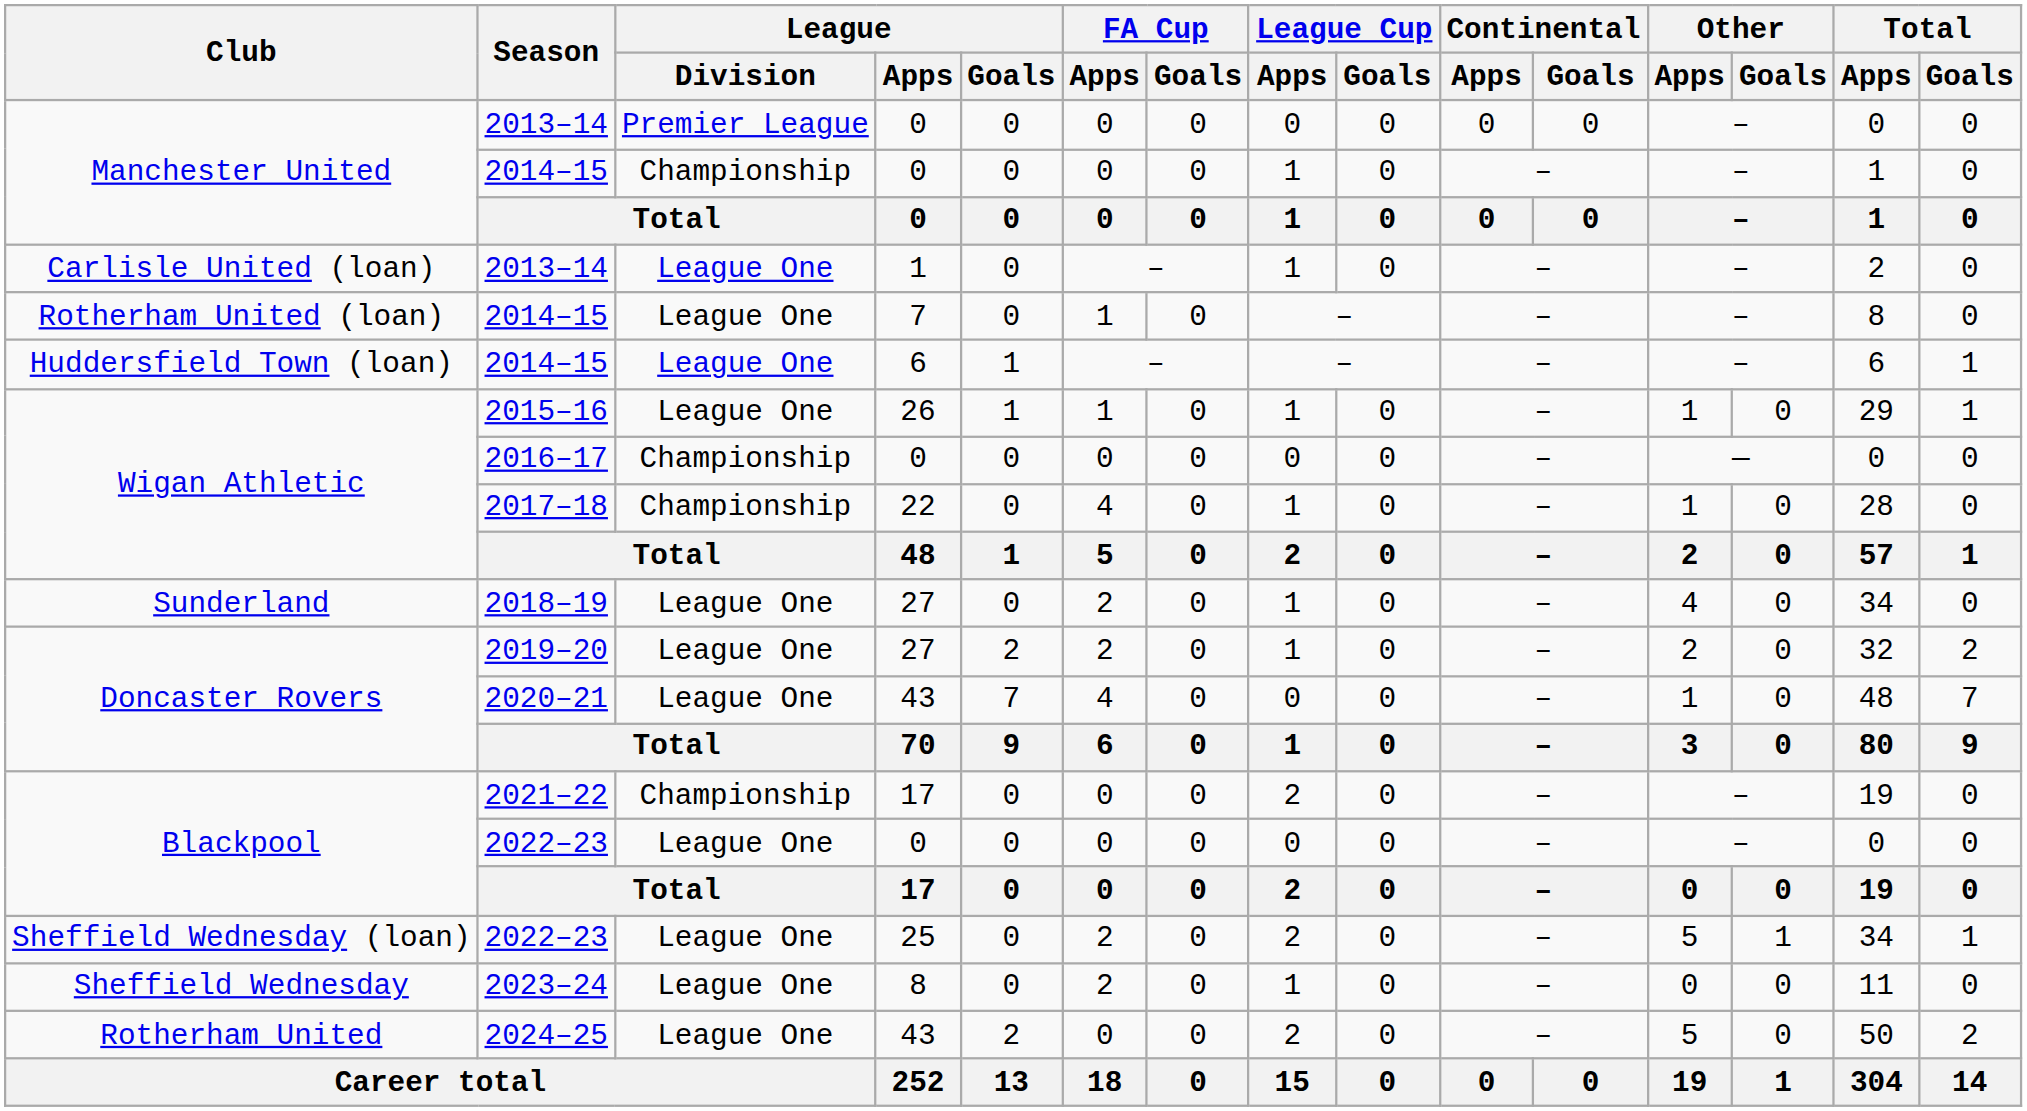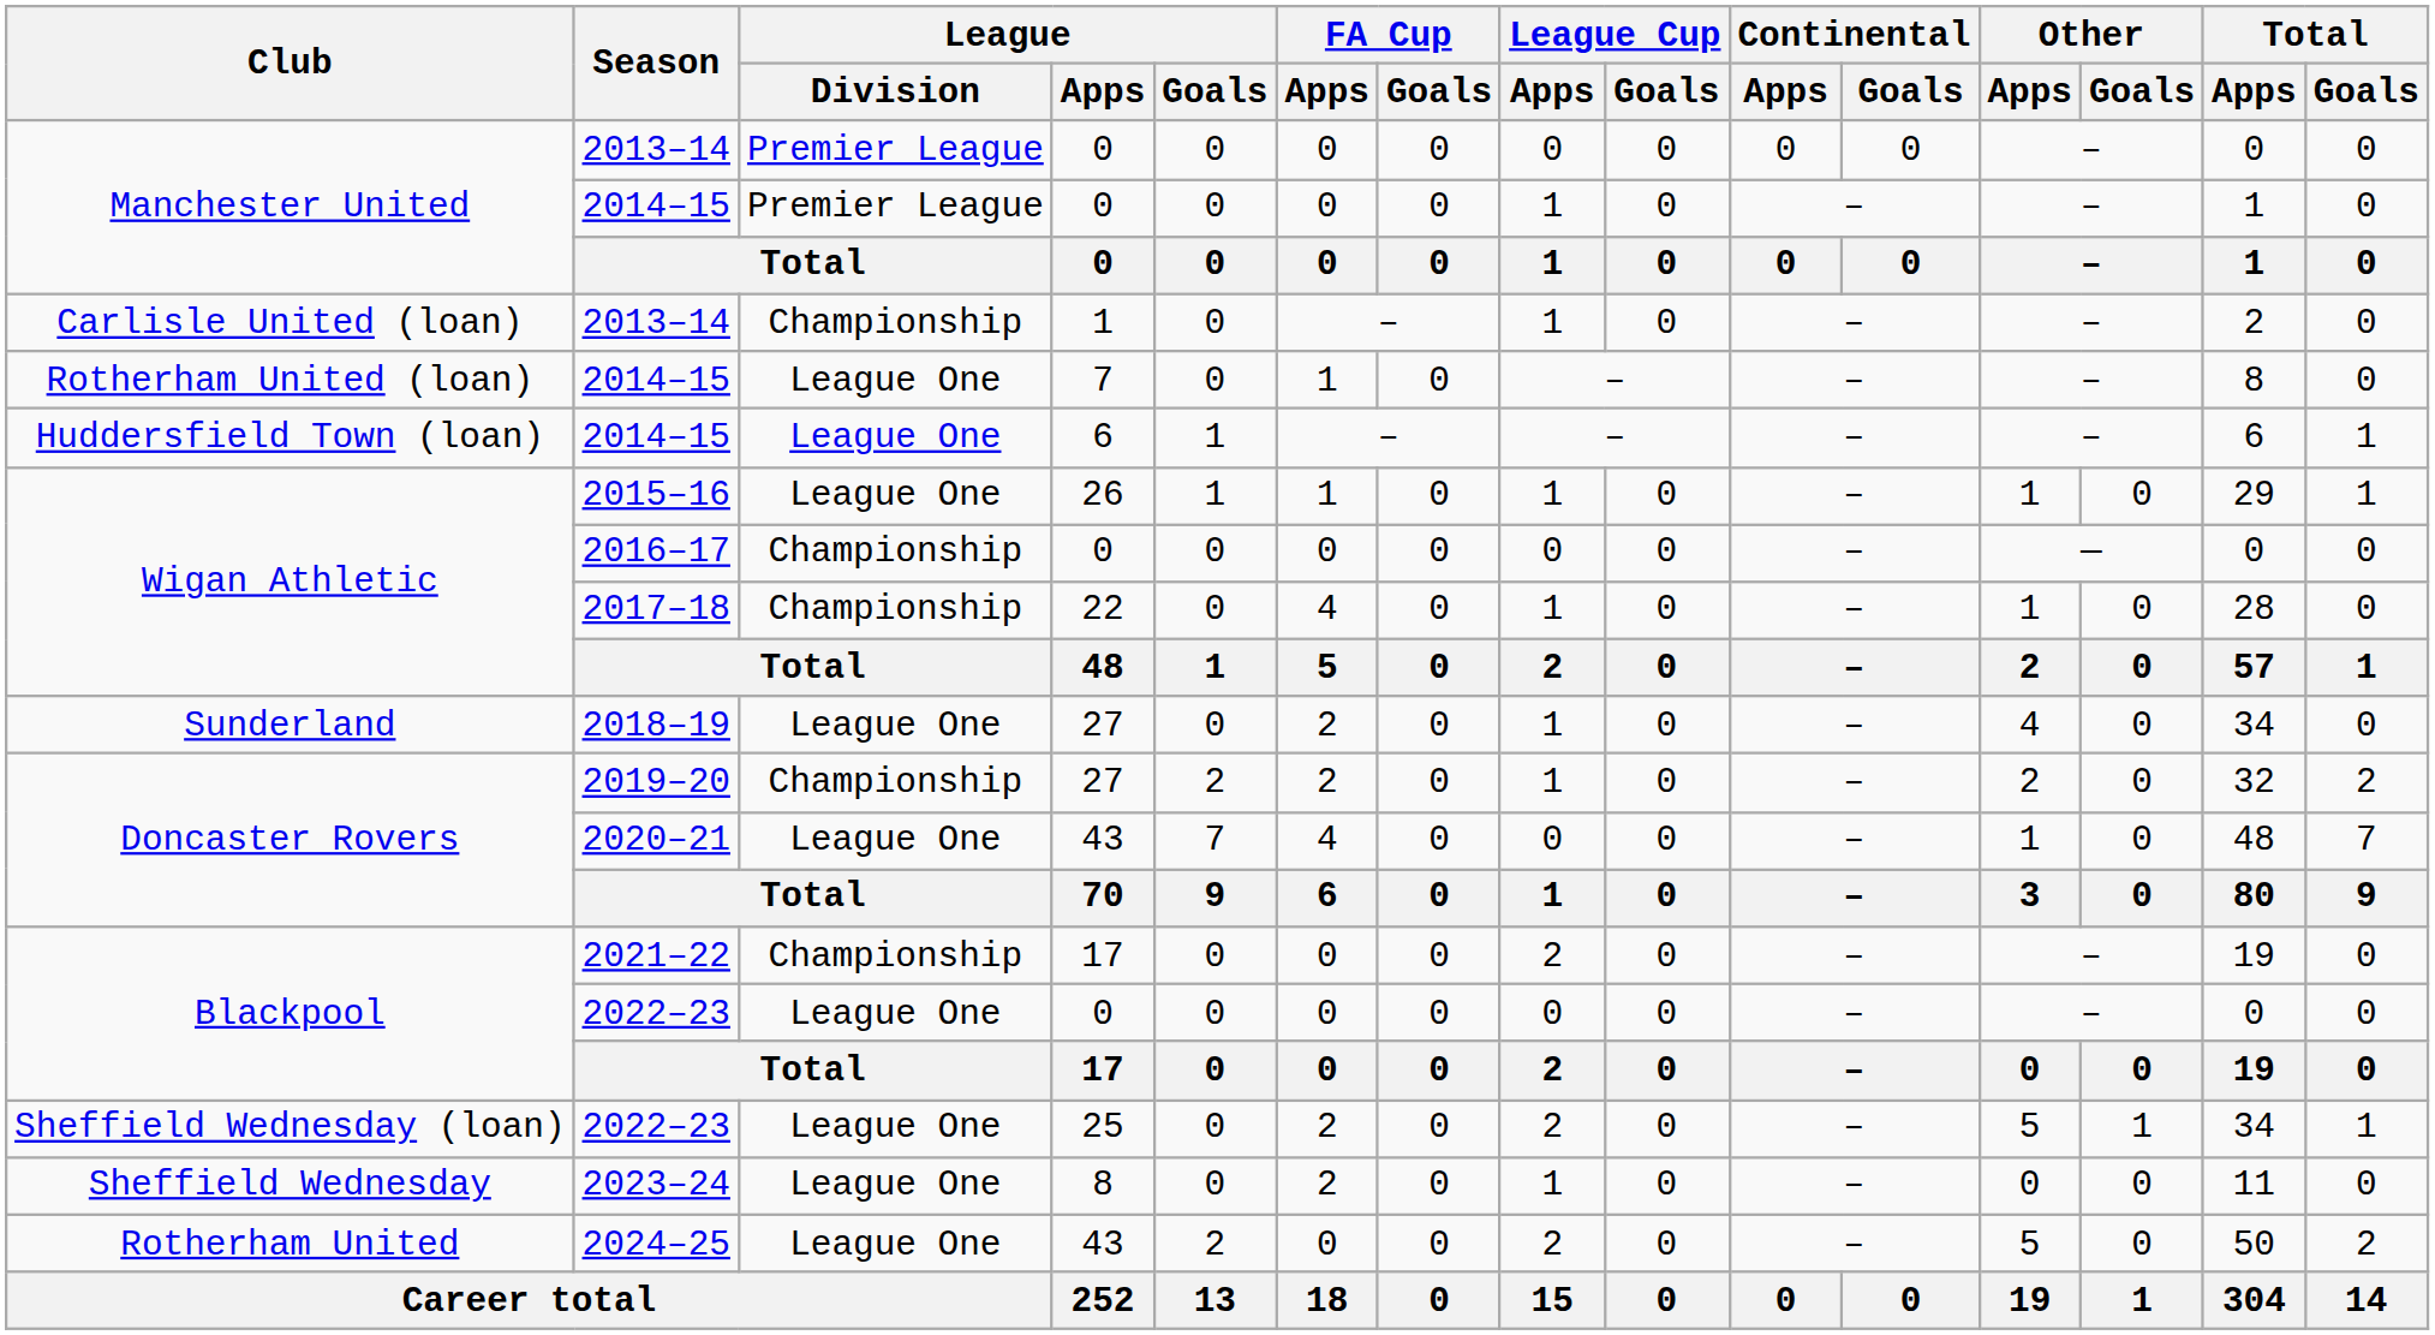Manchester United / 2014–15 | League / Division: Championship -> Premier League
Carlisle United (loan) / 2013–14 | League / Division: League One -> Championship
2019–20 | League / Division: League One -> Championship
